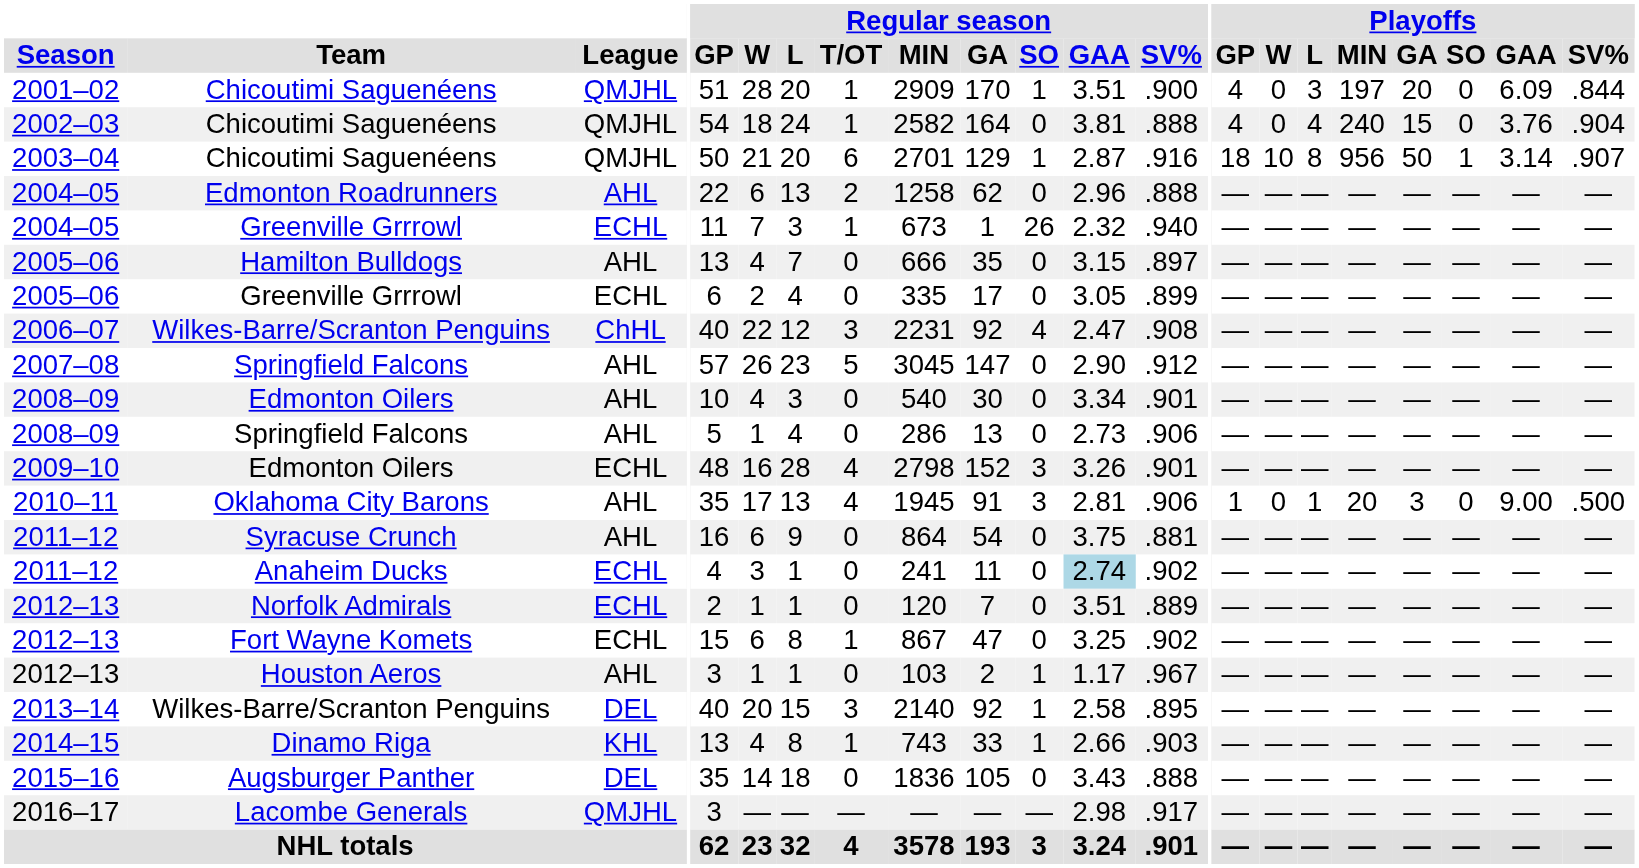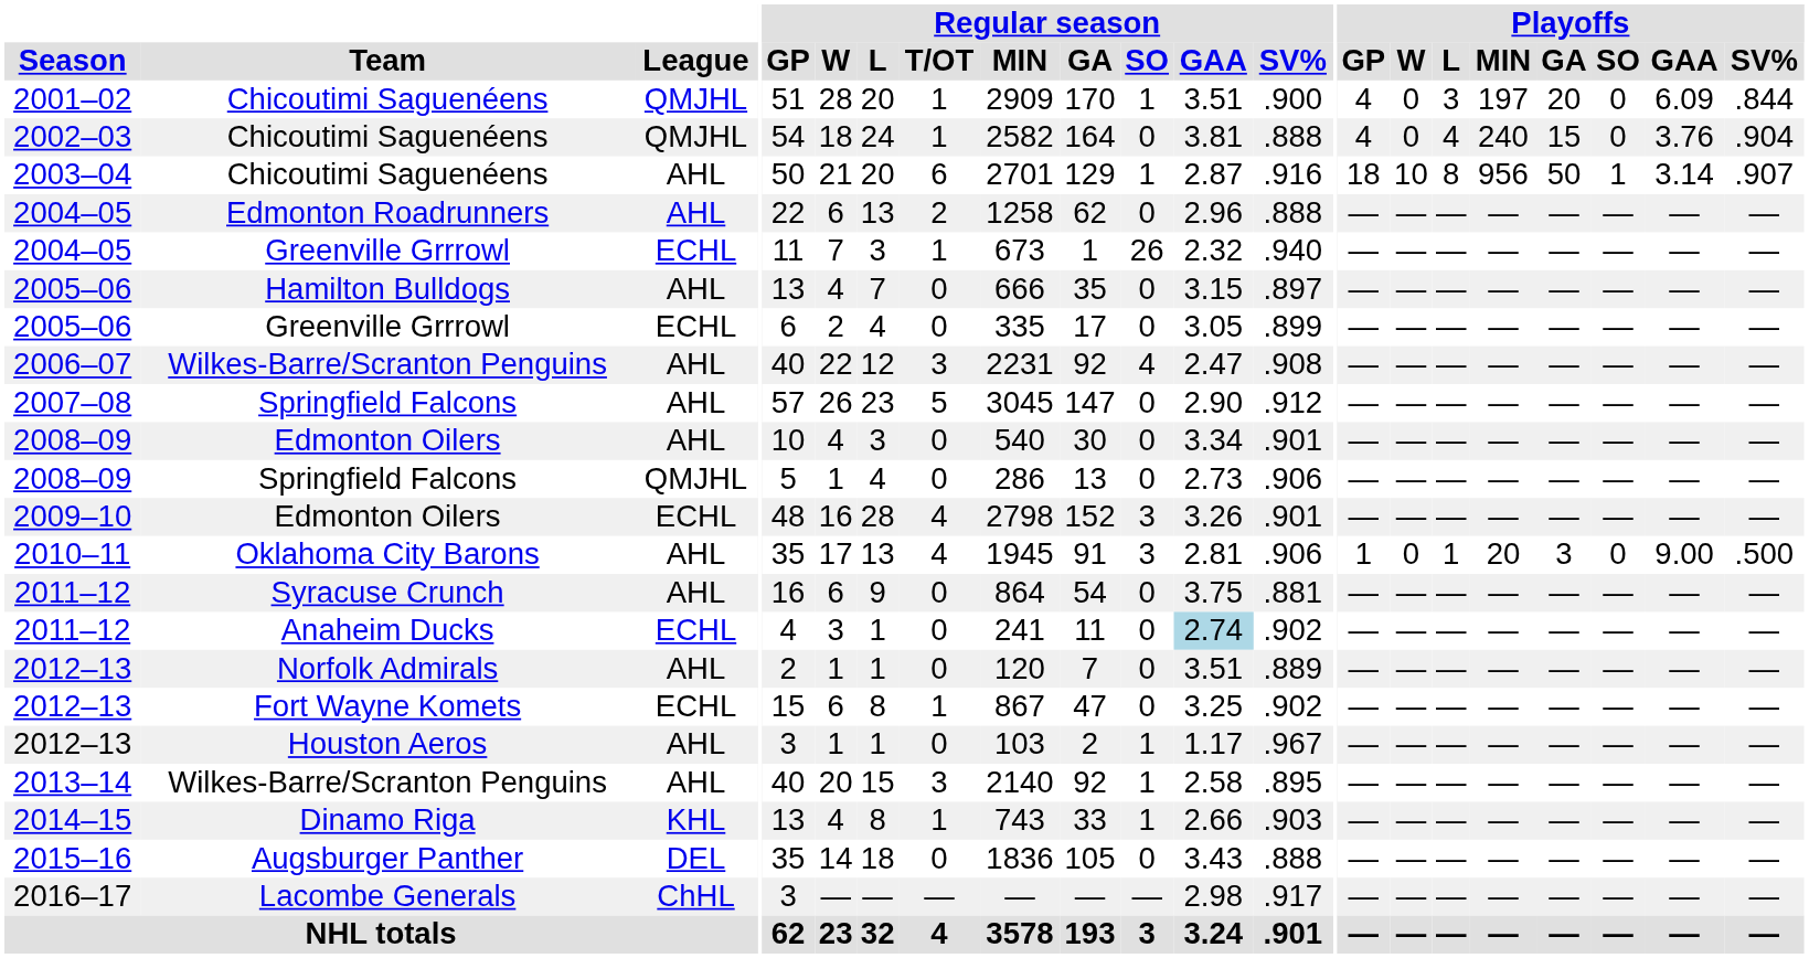2003–04 | League: QMJHL -> AHL
2006–07 | League: ChHL -> AHL
2008–09 / Springfield Falcons | League: AHL -> QMJHL
2012–13 / Norfolk Admirals | League: ECHL -> AHL
2013–14 | League: DEL -> AHL
2016–17 | League: QMJHL -> ChHL
